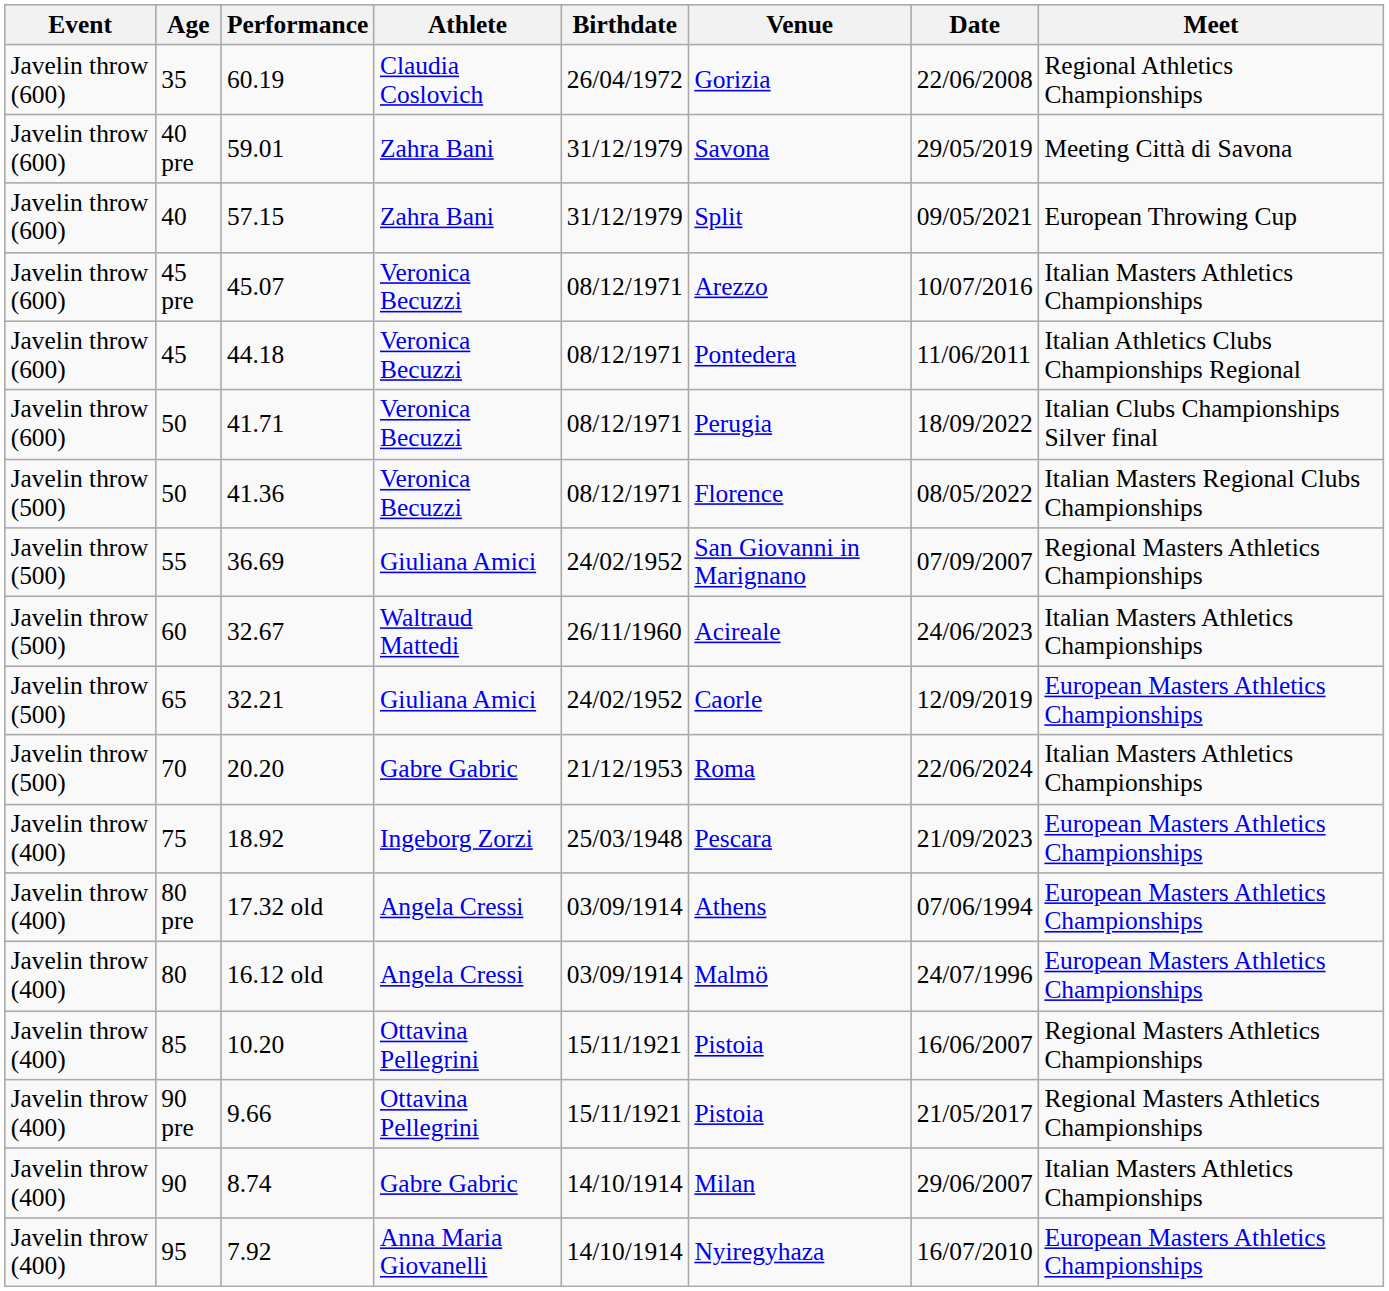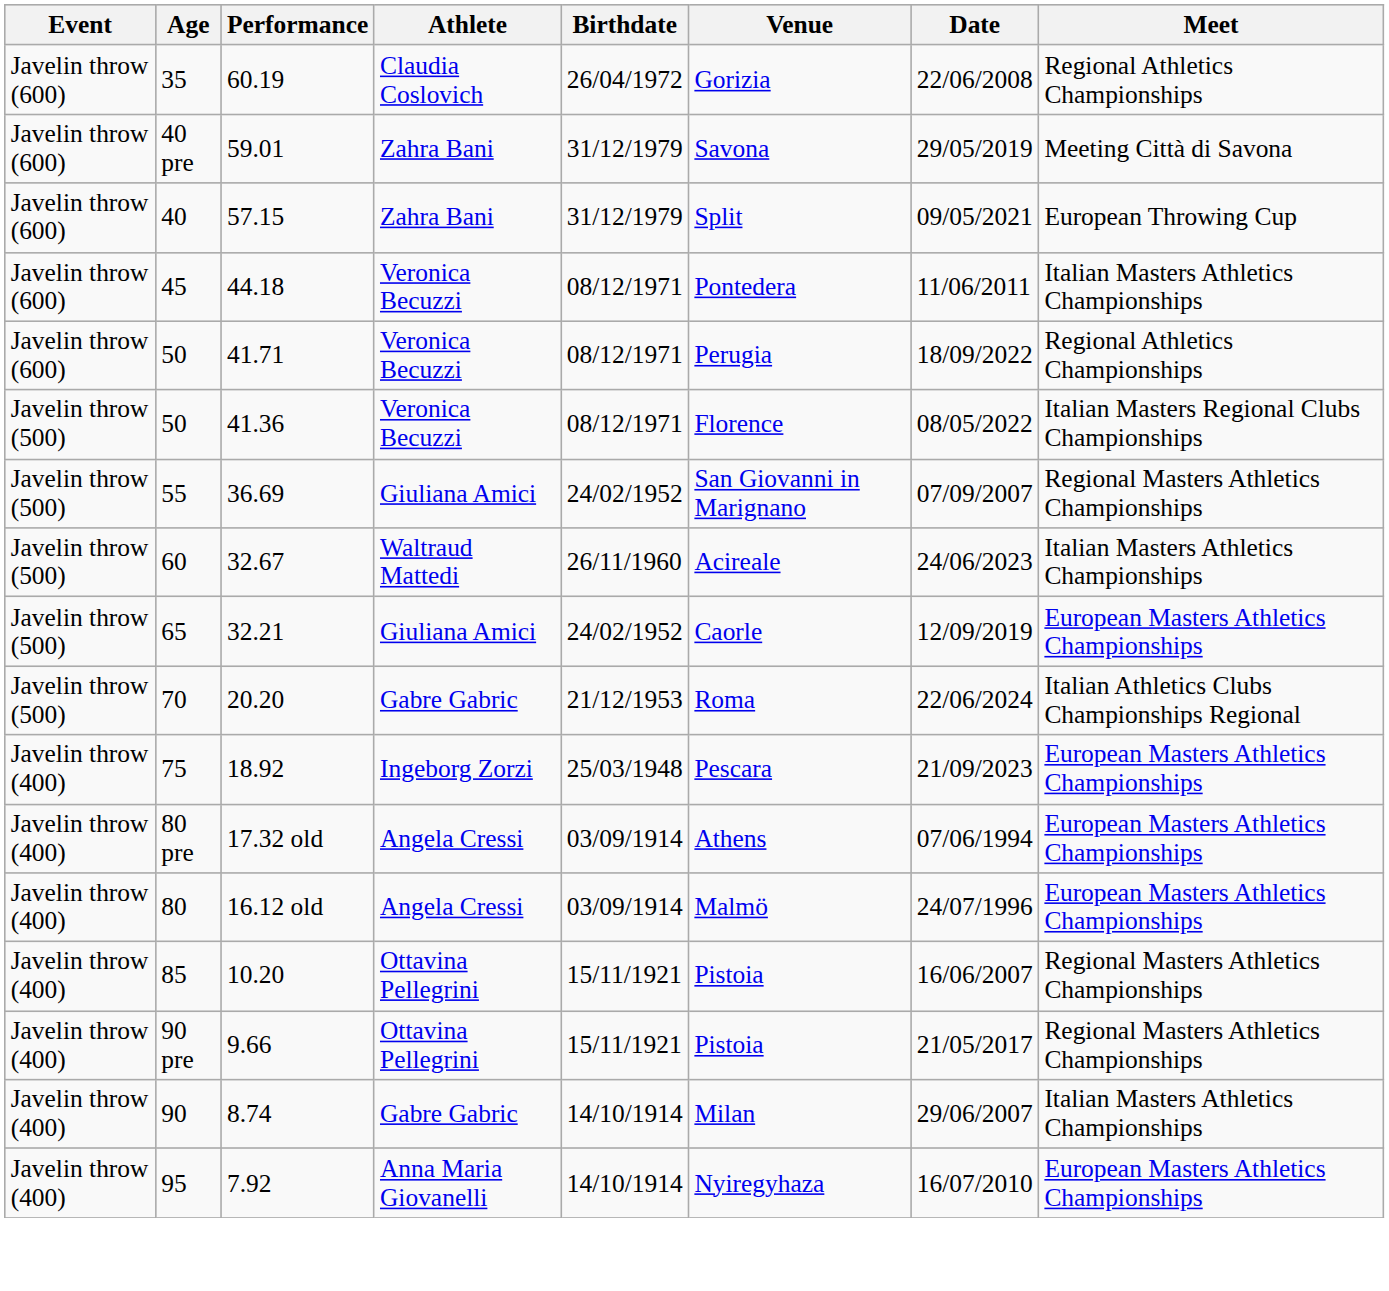- row: Javelin throw (600) | 45 pre | 45.07 | Veronica Becuzzi | 08/12/1971 | Arezzo | 10/07/2016 | Italian Masters Athletics Championships
44.18 | Meet: Italian Athletics Clubs Championships Regional -> Italian Masters Athletics Championships
41.71 | Meet: Italian Clubs Championships Silver final -> Regional Athletics Championships
20.20 | Meet: Italian Masters Athletics Championships -> Italian Athletics Clubs Championships Regional
